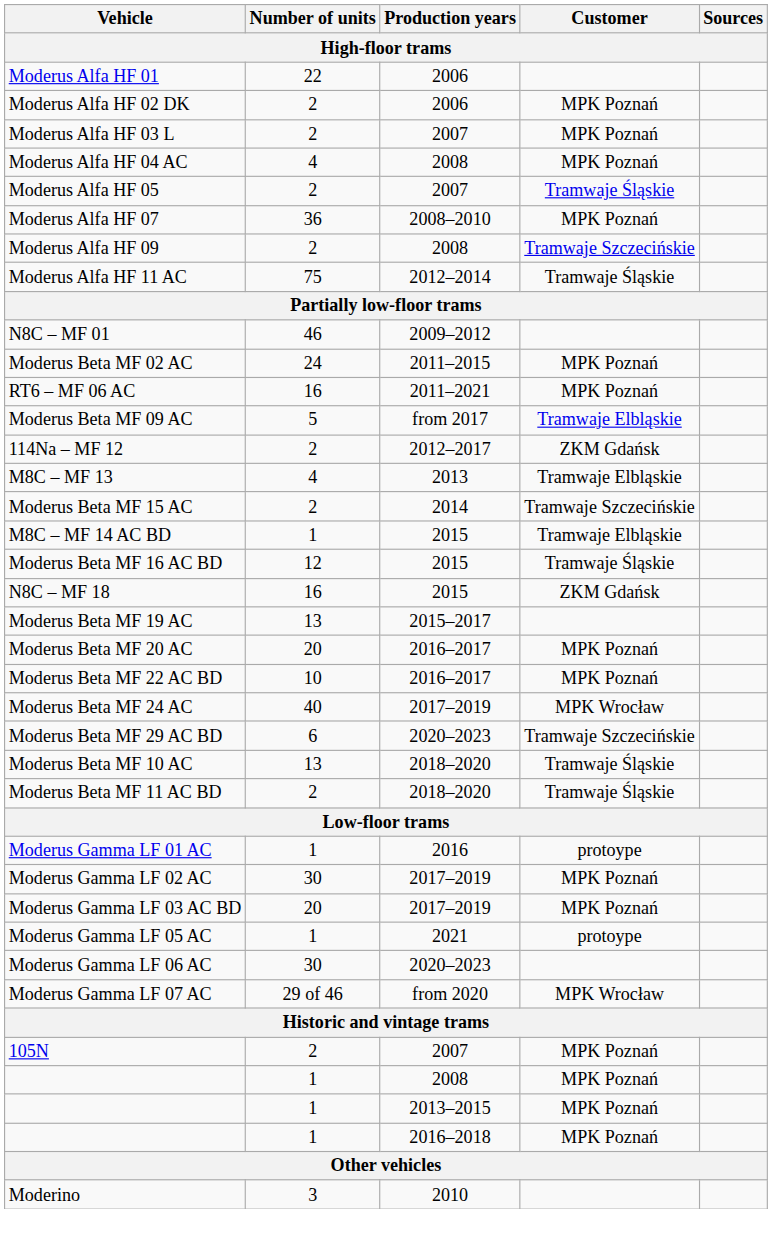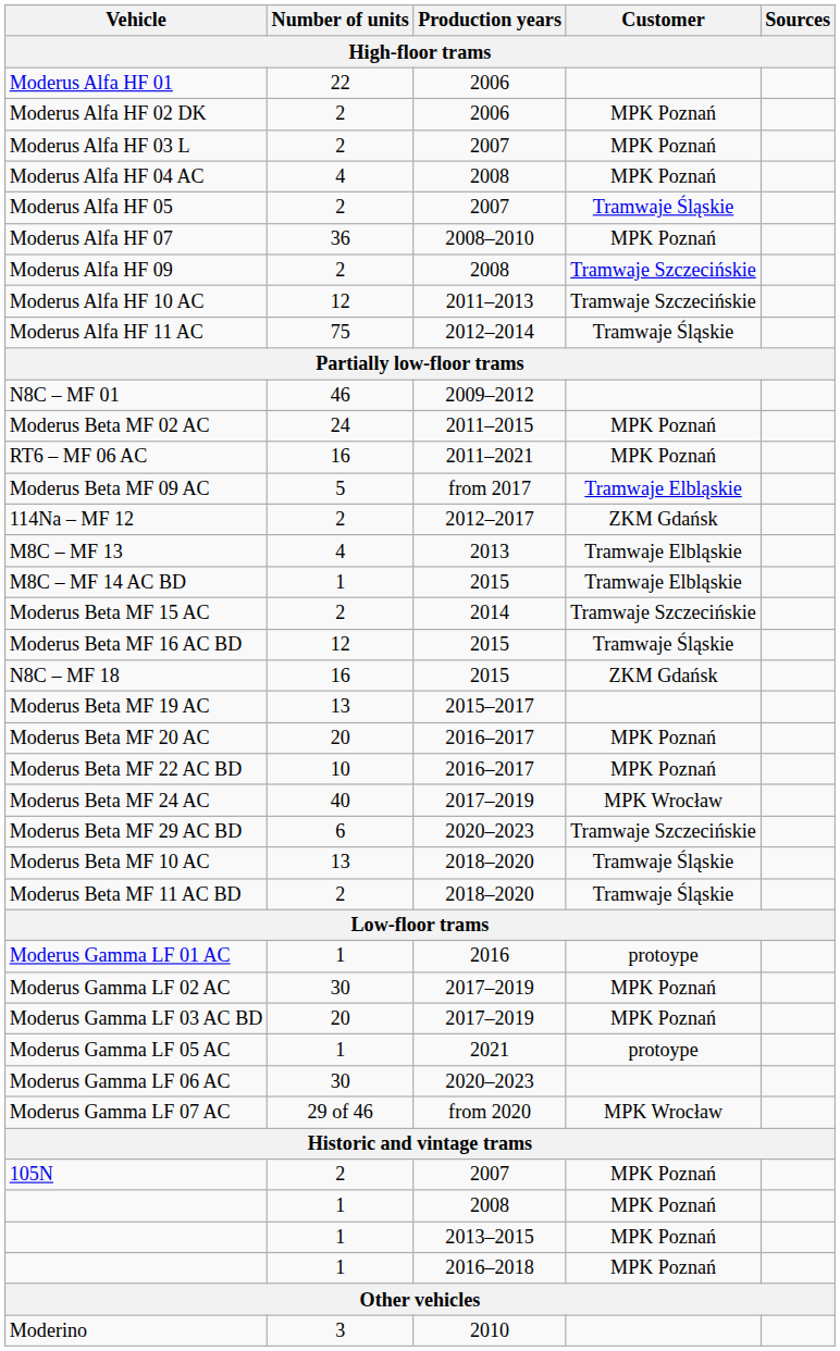+ row: Moderus Alfa HF 10 AC | 12 | 2011–2013 | Tramwaje Szczecińskie
rows swapped: M8C – MF 14 AC BD <-> Moderus Beta MF 15 AC
